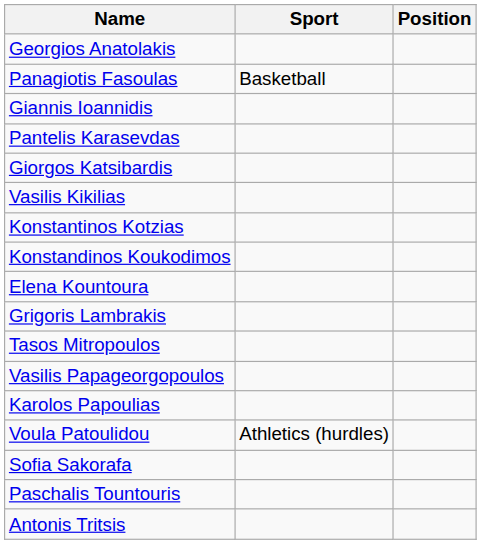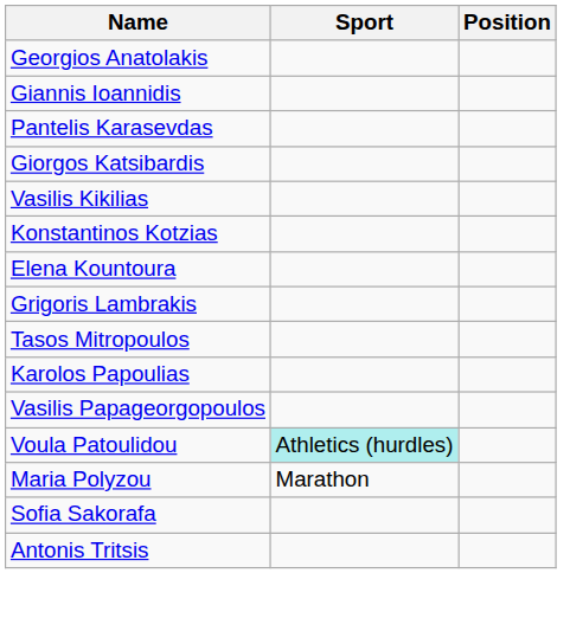- row: Panagiotis Fasoulas | Basketball
- row: Konstandinos Koukodimos
rows swapped: Vasilis Papageorgopoulos <-> Karolos Papoulias
Voula Patoulidou | Sport: no background -> paleturquoise background
+ row: Maria Polyzou | Marathon
- row: Paschalis Tountouris
